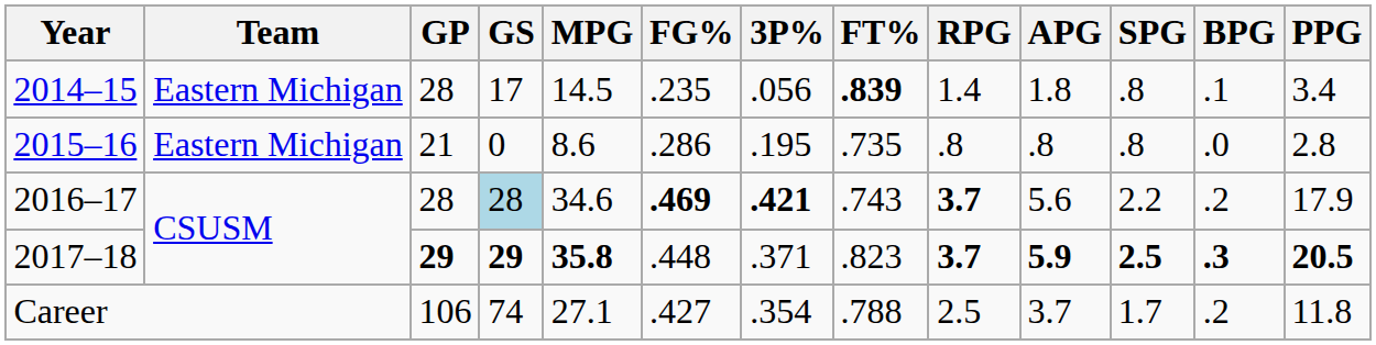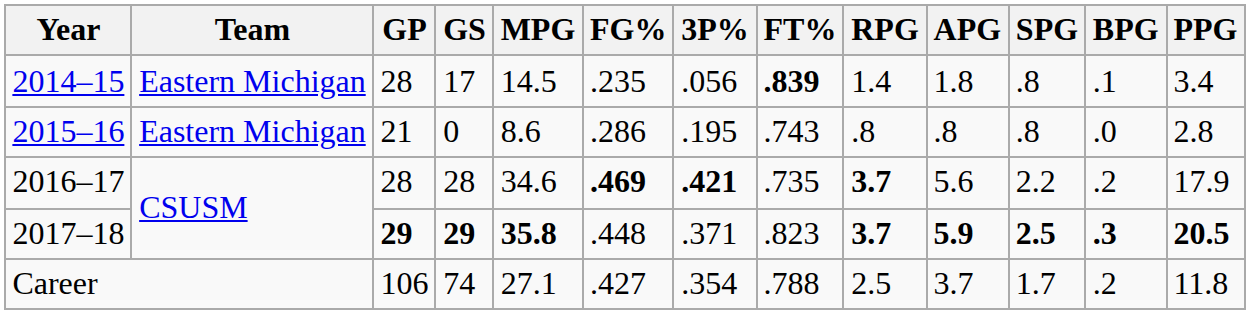2015–16 | FT%: .735 -> .743
2016–17 | GS: lightblue background -> no background
2016–17 | FT%: .743 -> .735
